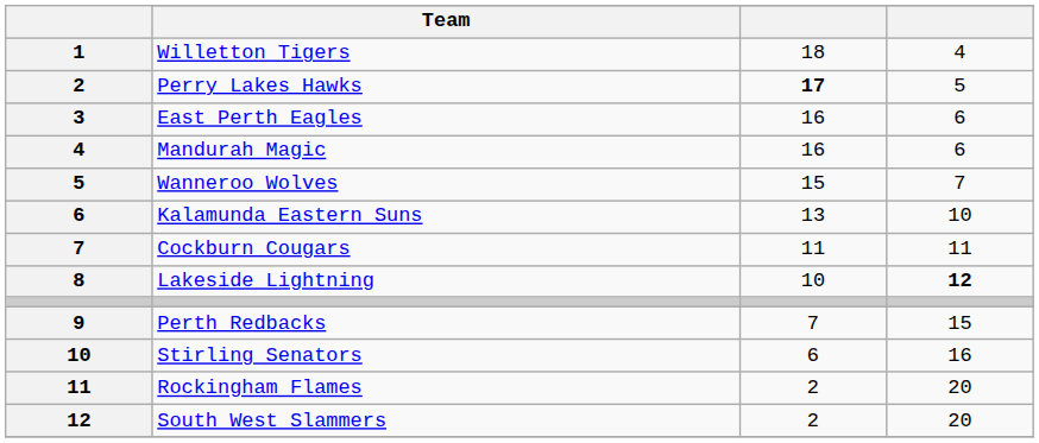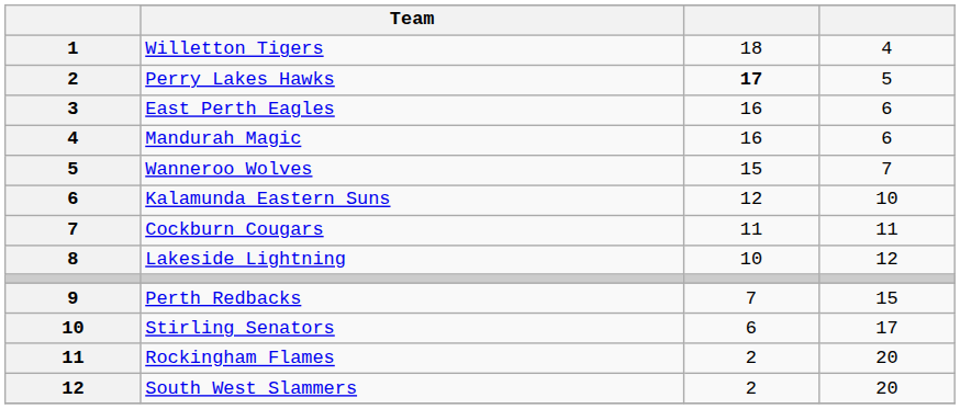Kalamunda Eastern Suns | column 3: 13 -> 12
Lakeside Lightning | column 4: bold -> normal
Stirling Senators | column 4: 16 -> 17
